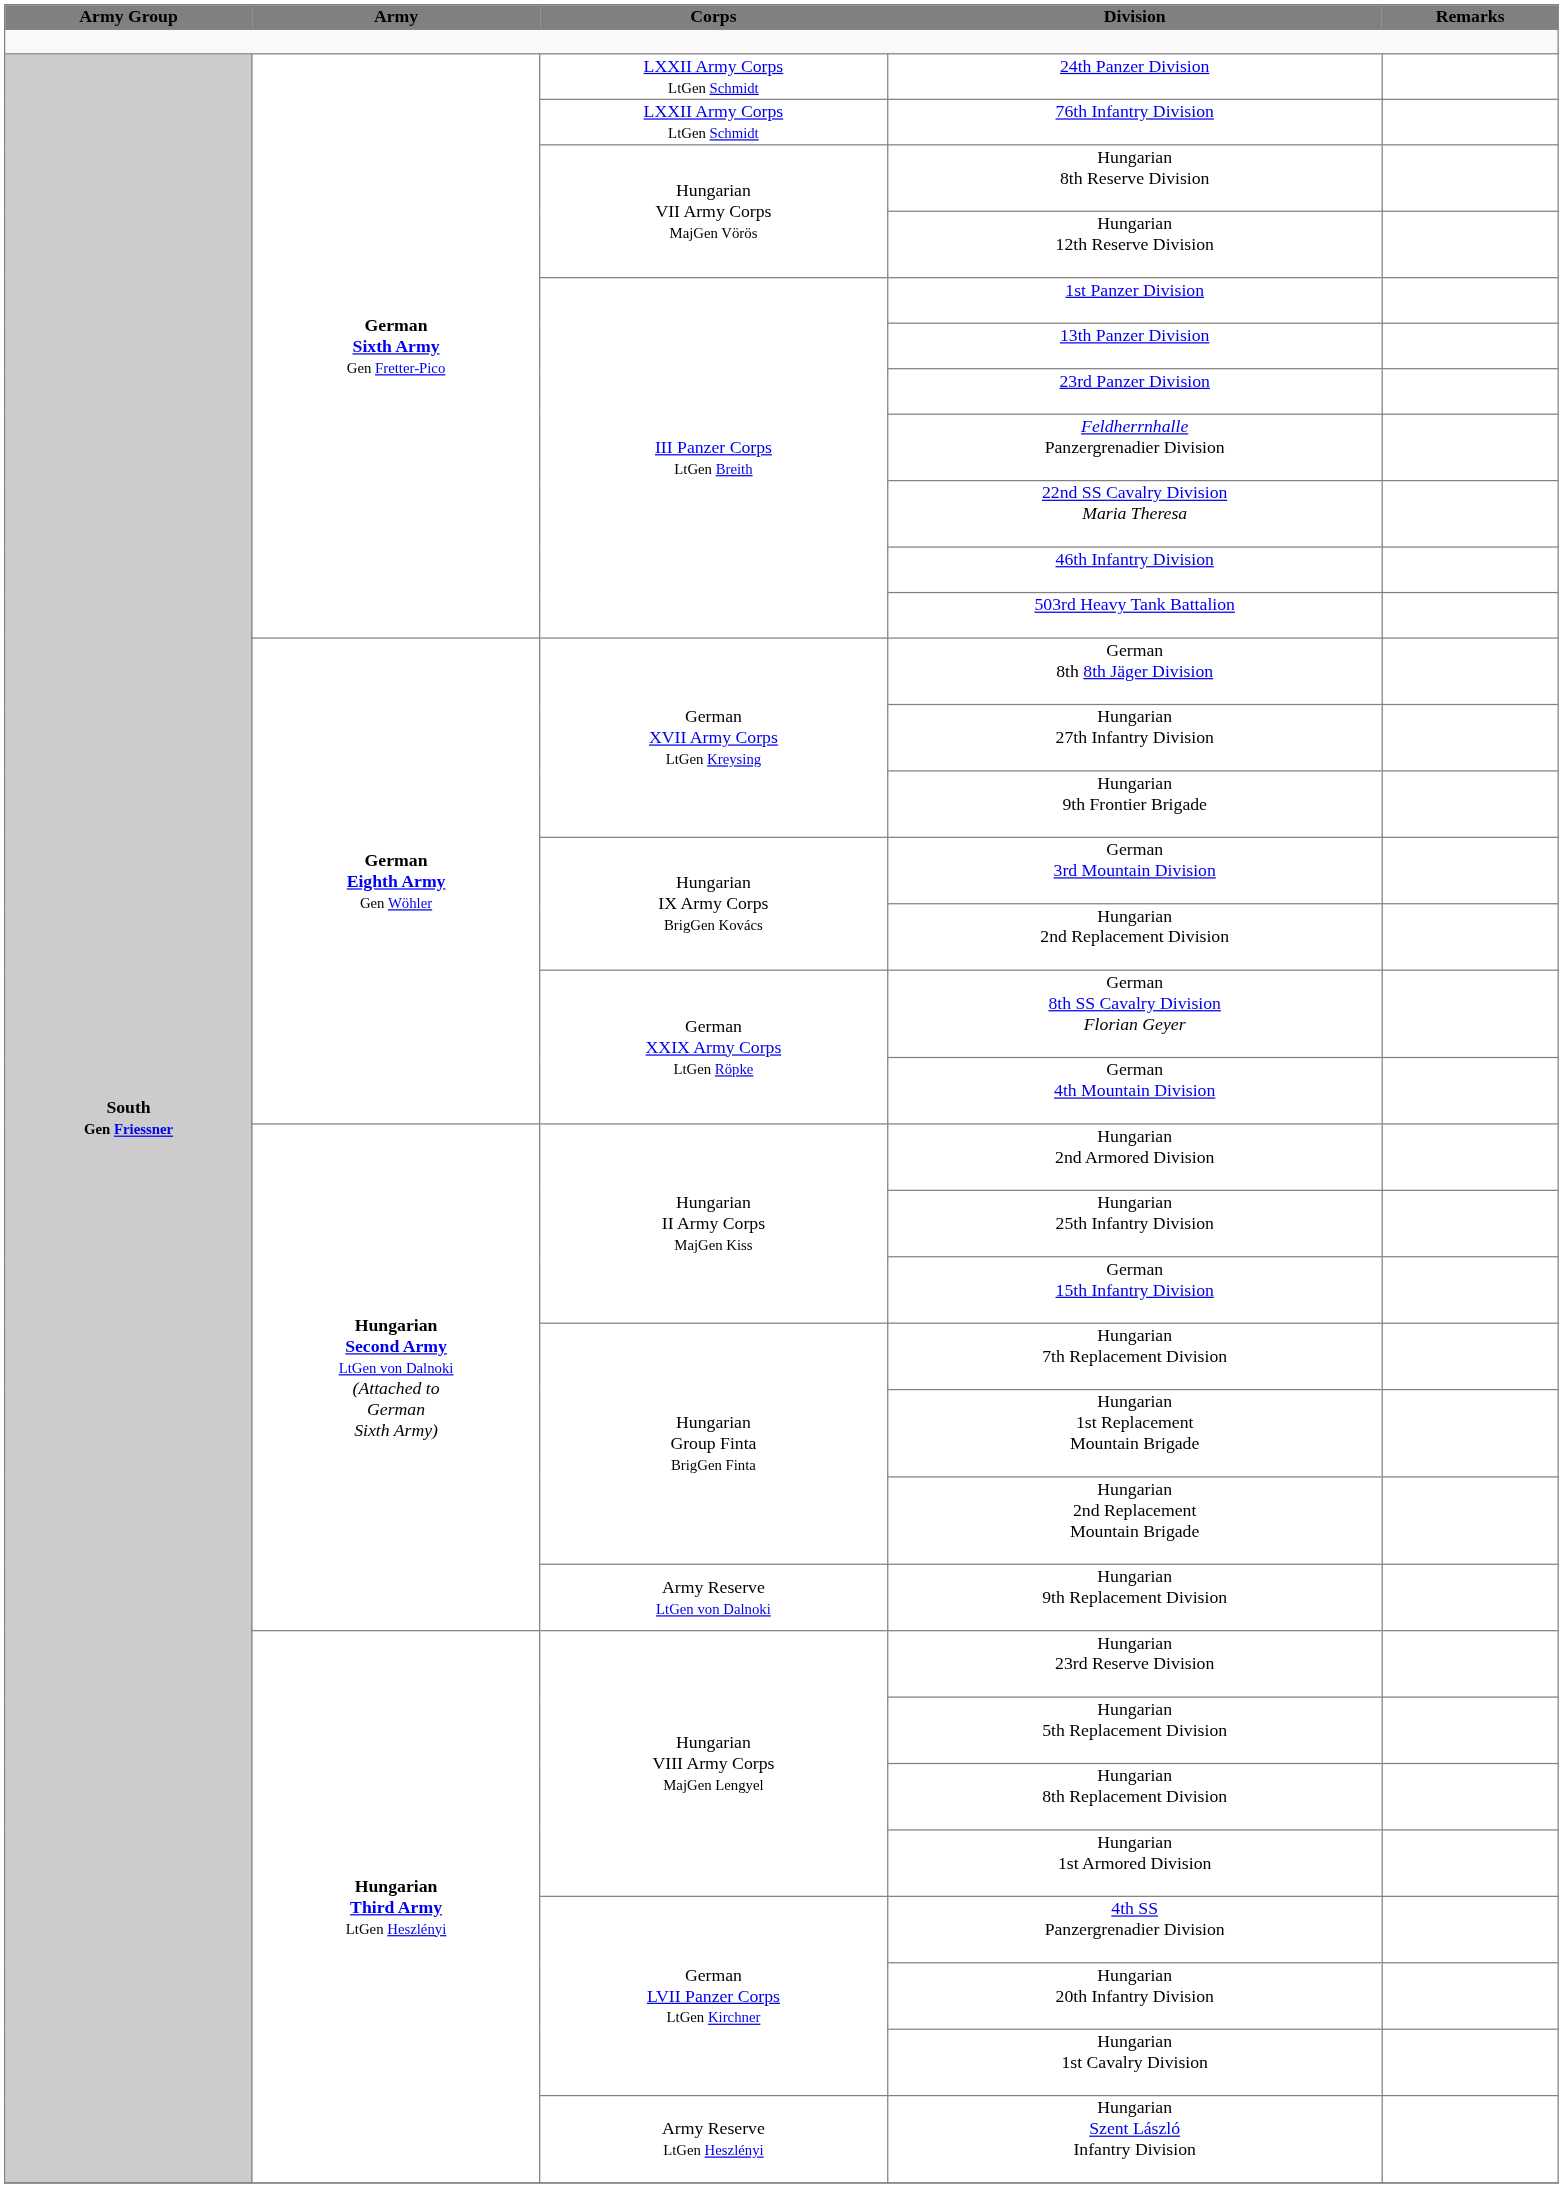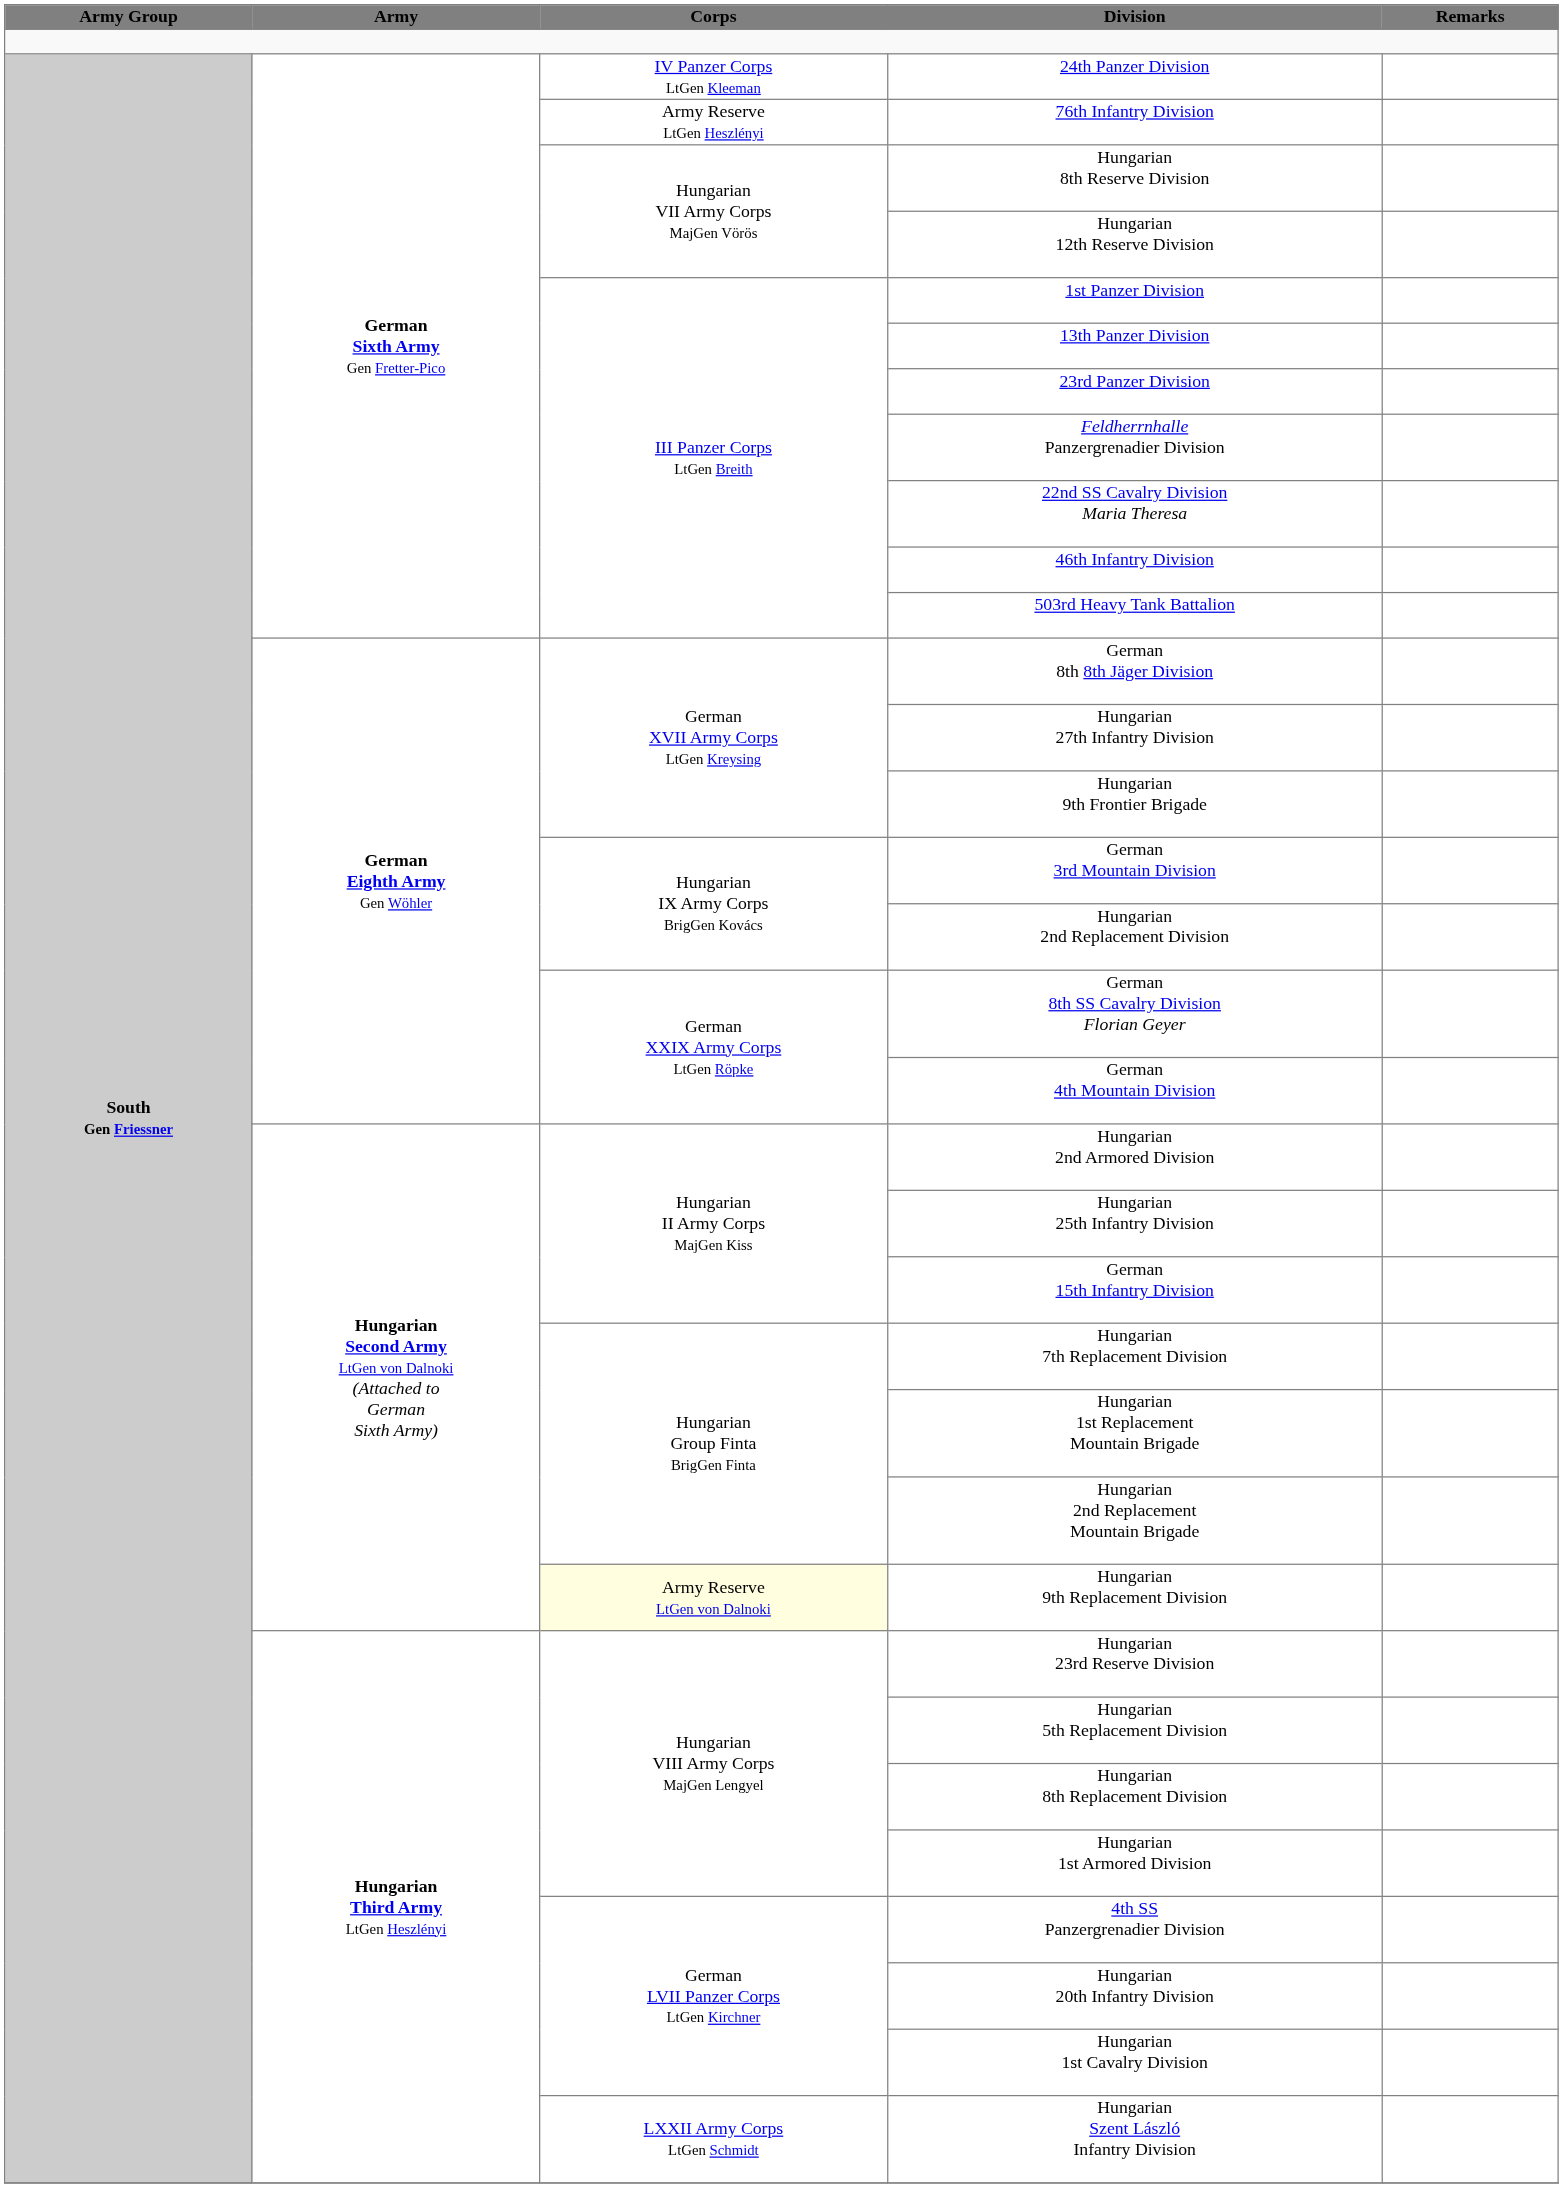24th Panzer Division | Corps: LXXII Army Corps LtGen Schmidt -> IV Panzer Corps LtGen Kleeman
76th Infantry Division | Corps: LXXII Army Corps LtGen Schmidt -> Army Reserve LtGen Heszlényi
Hungarian 9th Replacement Division | Corps: no background -> lightyellow background
Hungarian Szent László Infantry Division | Corps: Army Reserve LtGen Heszlényi -> LXXII Army Corps LtGen Schmidt
